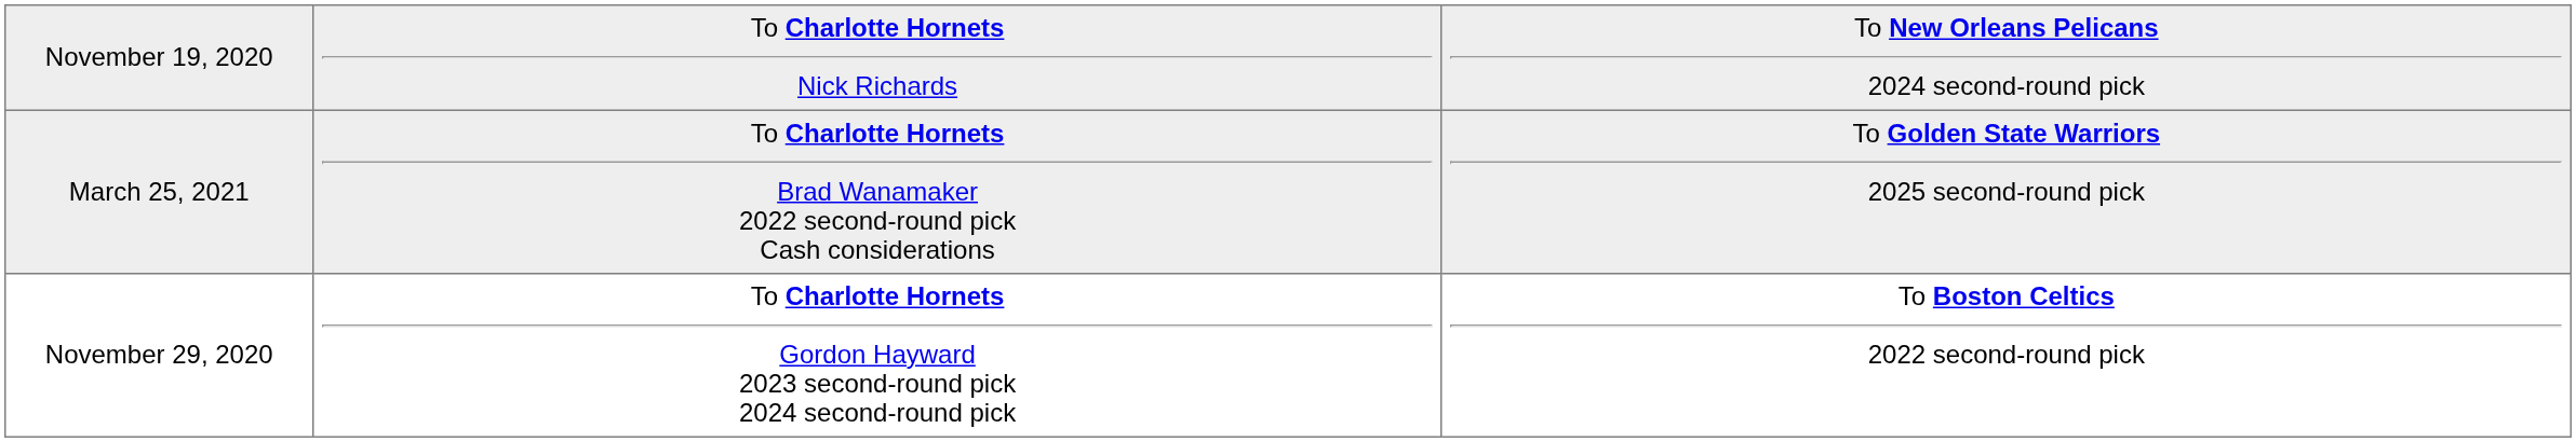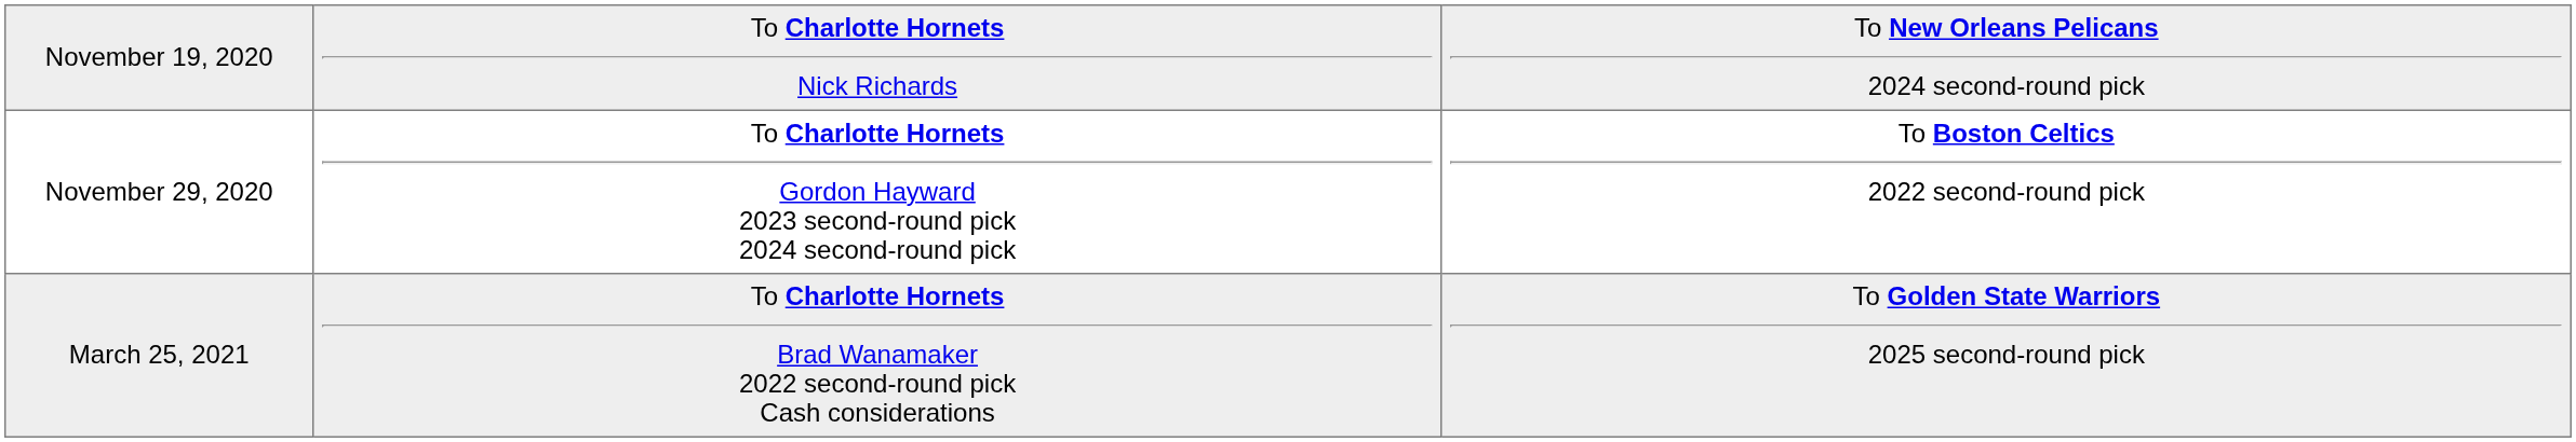rows swapped: November 29, 2020 <-> March 25, 2021
